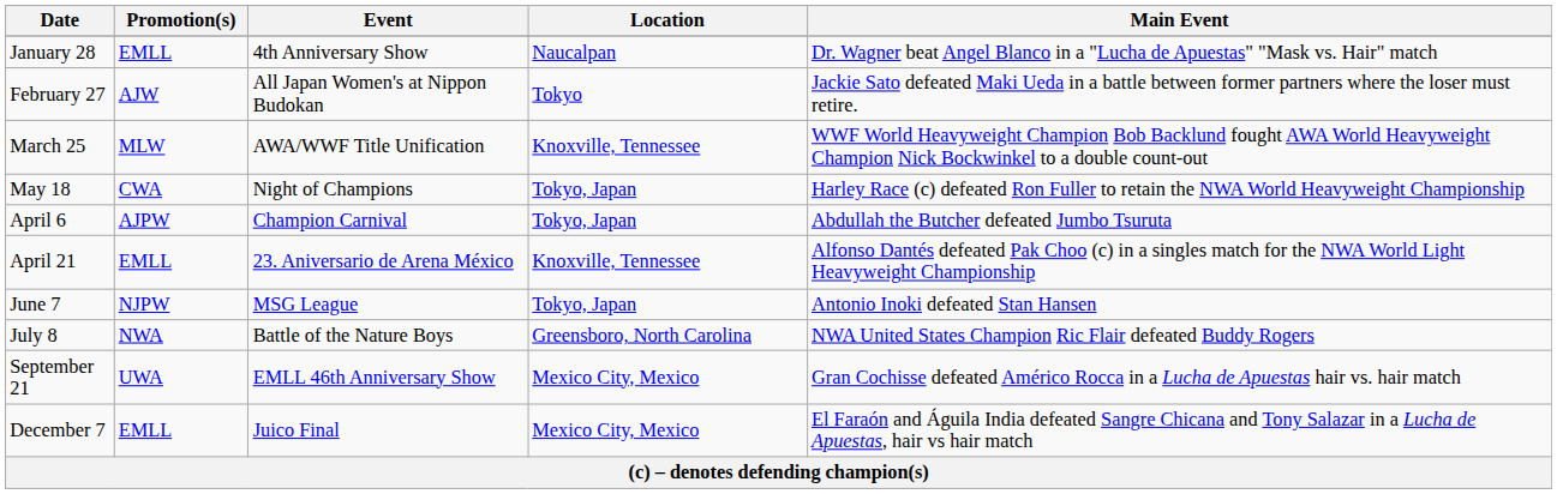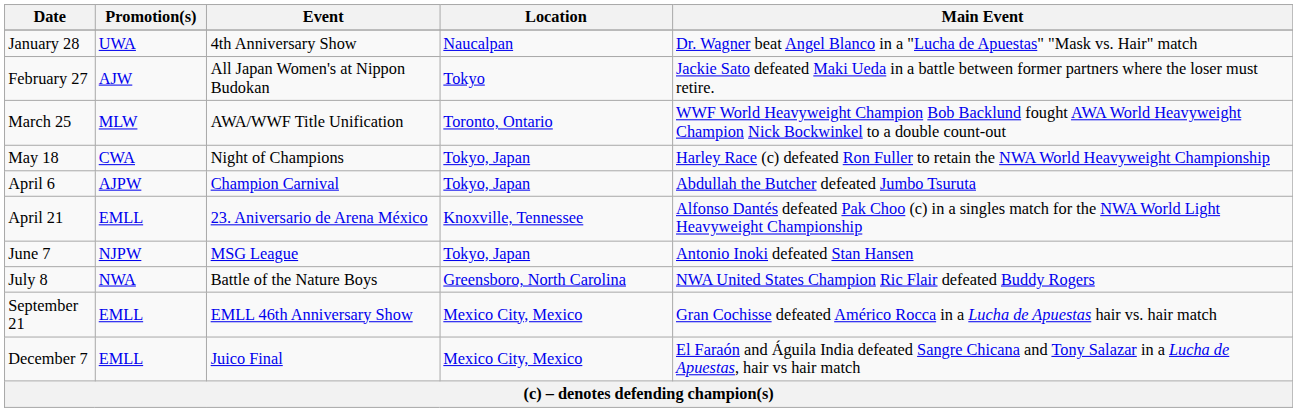January 28 | Promotion(s): EMLL -> UWA
March 25 | Location: Knoxville, Tennessee -> Toronto, Ontario
September 21 | Promotion(s): UWA -> EMLL
